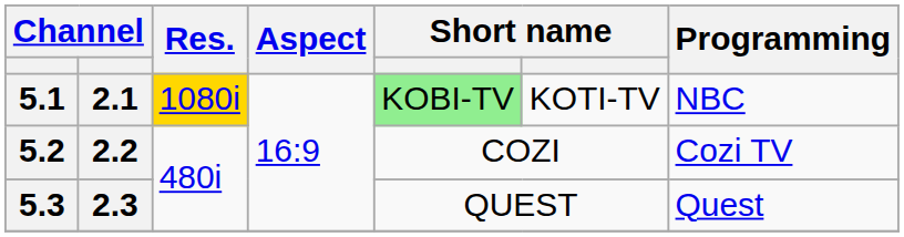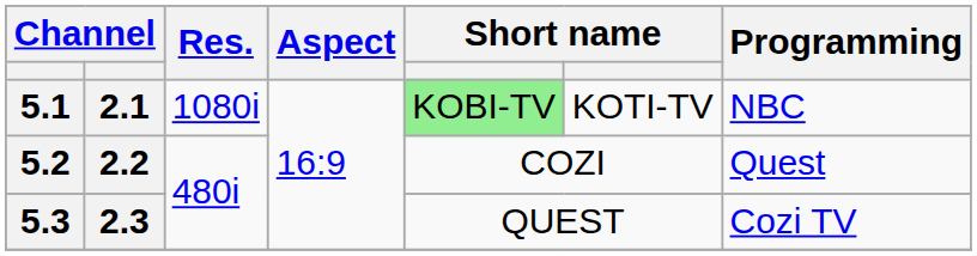5.1 | Res.: gold background -> no background
5.2 | Programming: Cozi TV -> Quest
5.3 | Programming: Quest -> Cozi TV
